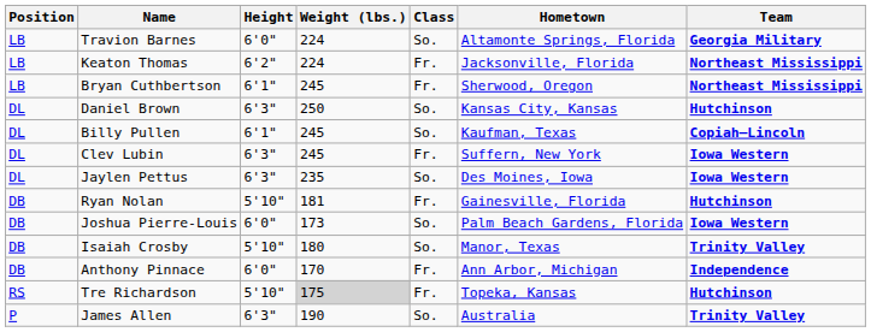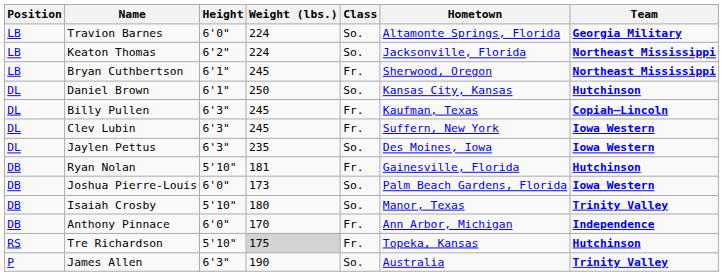Keaton Thomas | Class: Fr. -> So.
Daniel Brown | Height: 6'3" -> 6'1"
Billy Pullen | Height: 6'1" -> 6'3"
Billy Pullen | Class: So. -> Fr.
